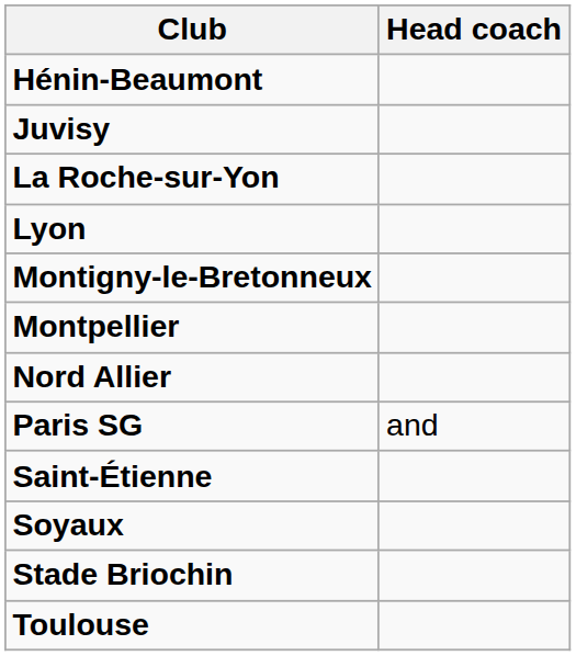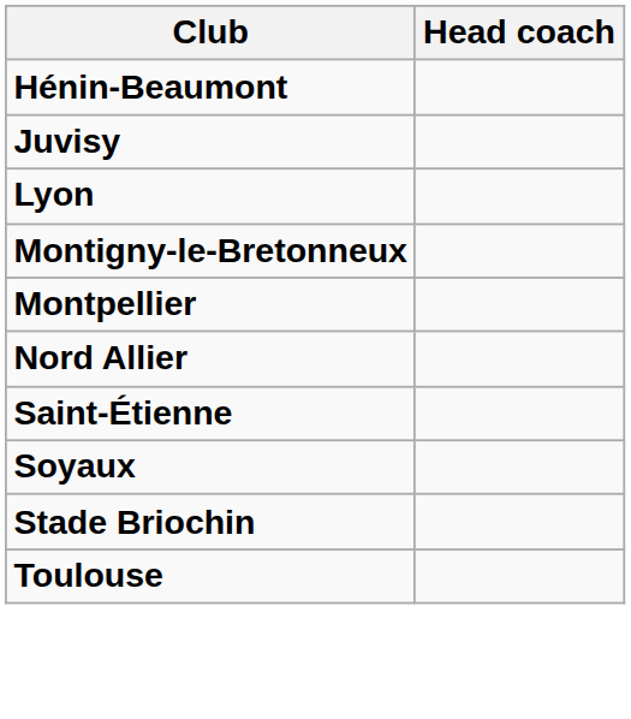- row: La Roche-sur-Yon
- row: Paris SG | and
